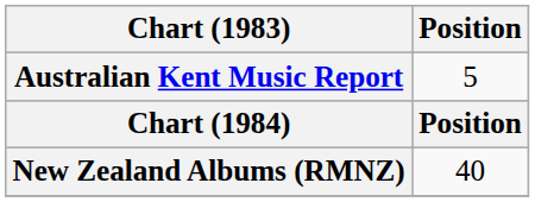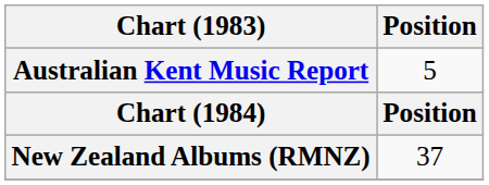New Zealand Albums (RMNZ) | Position: 40 -> 37
